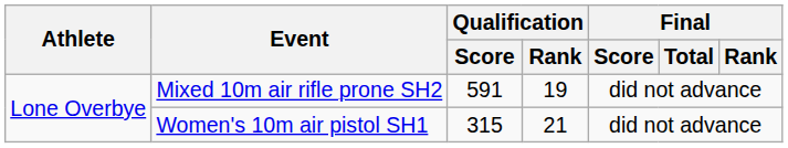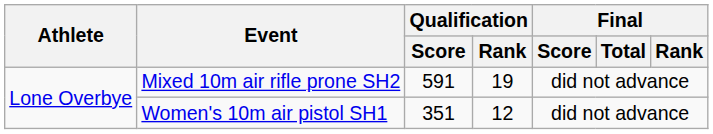Women's 10m air pistol SH1 | Qualification / Score: 315 -> 351
Women's 10m air pistol SH1 | Qualification / Rank: 21 -> 12
